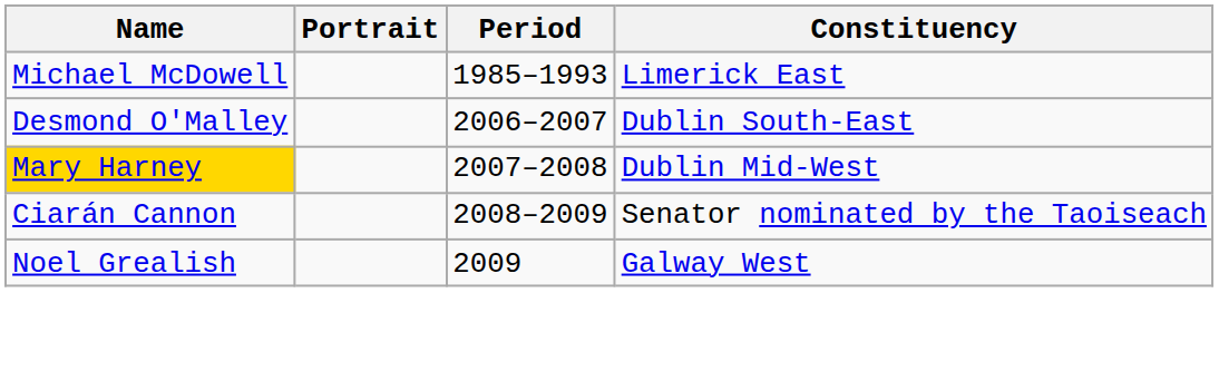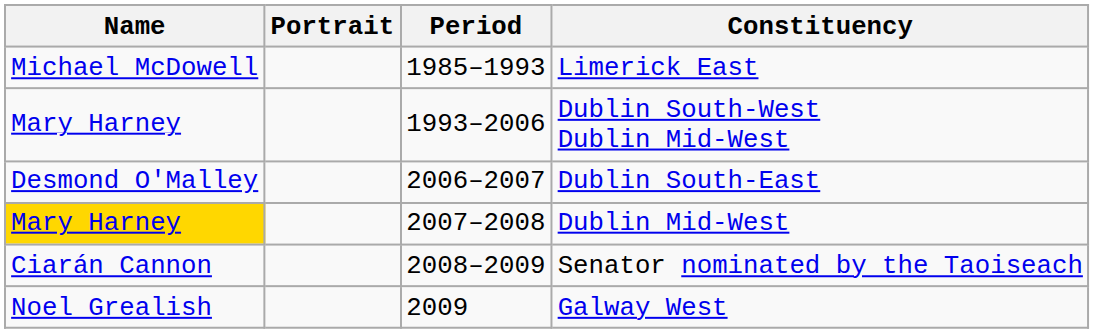+ row: Mary Harney | 1993–2006 | Dublin South-West Dublin Mid-West
